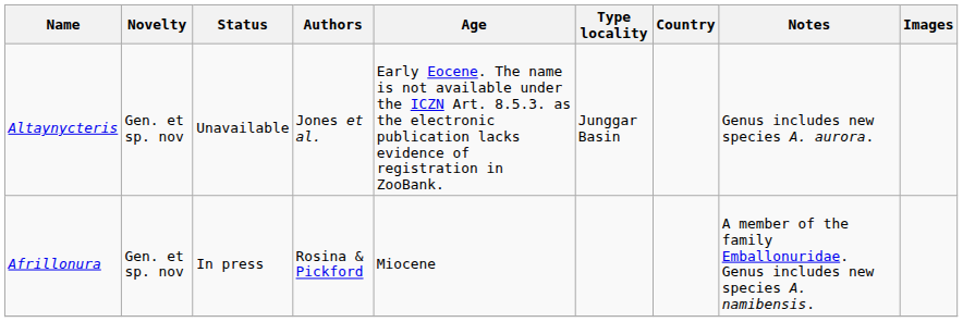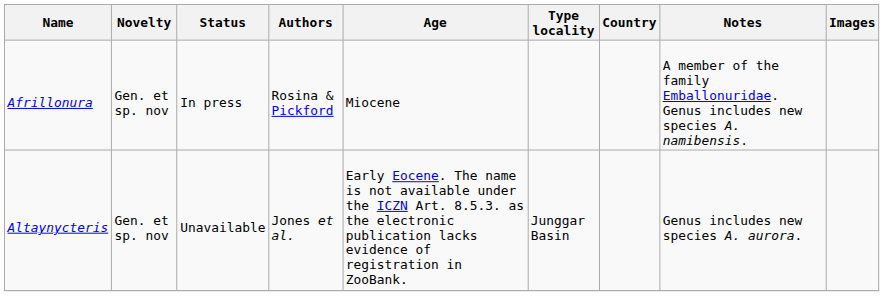rows swapped: Afrillonura <-> Altaynycteris
